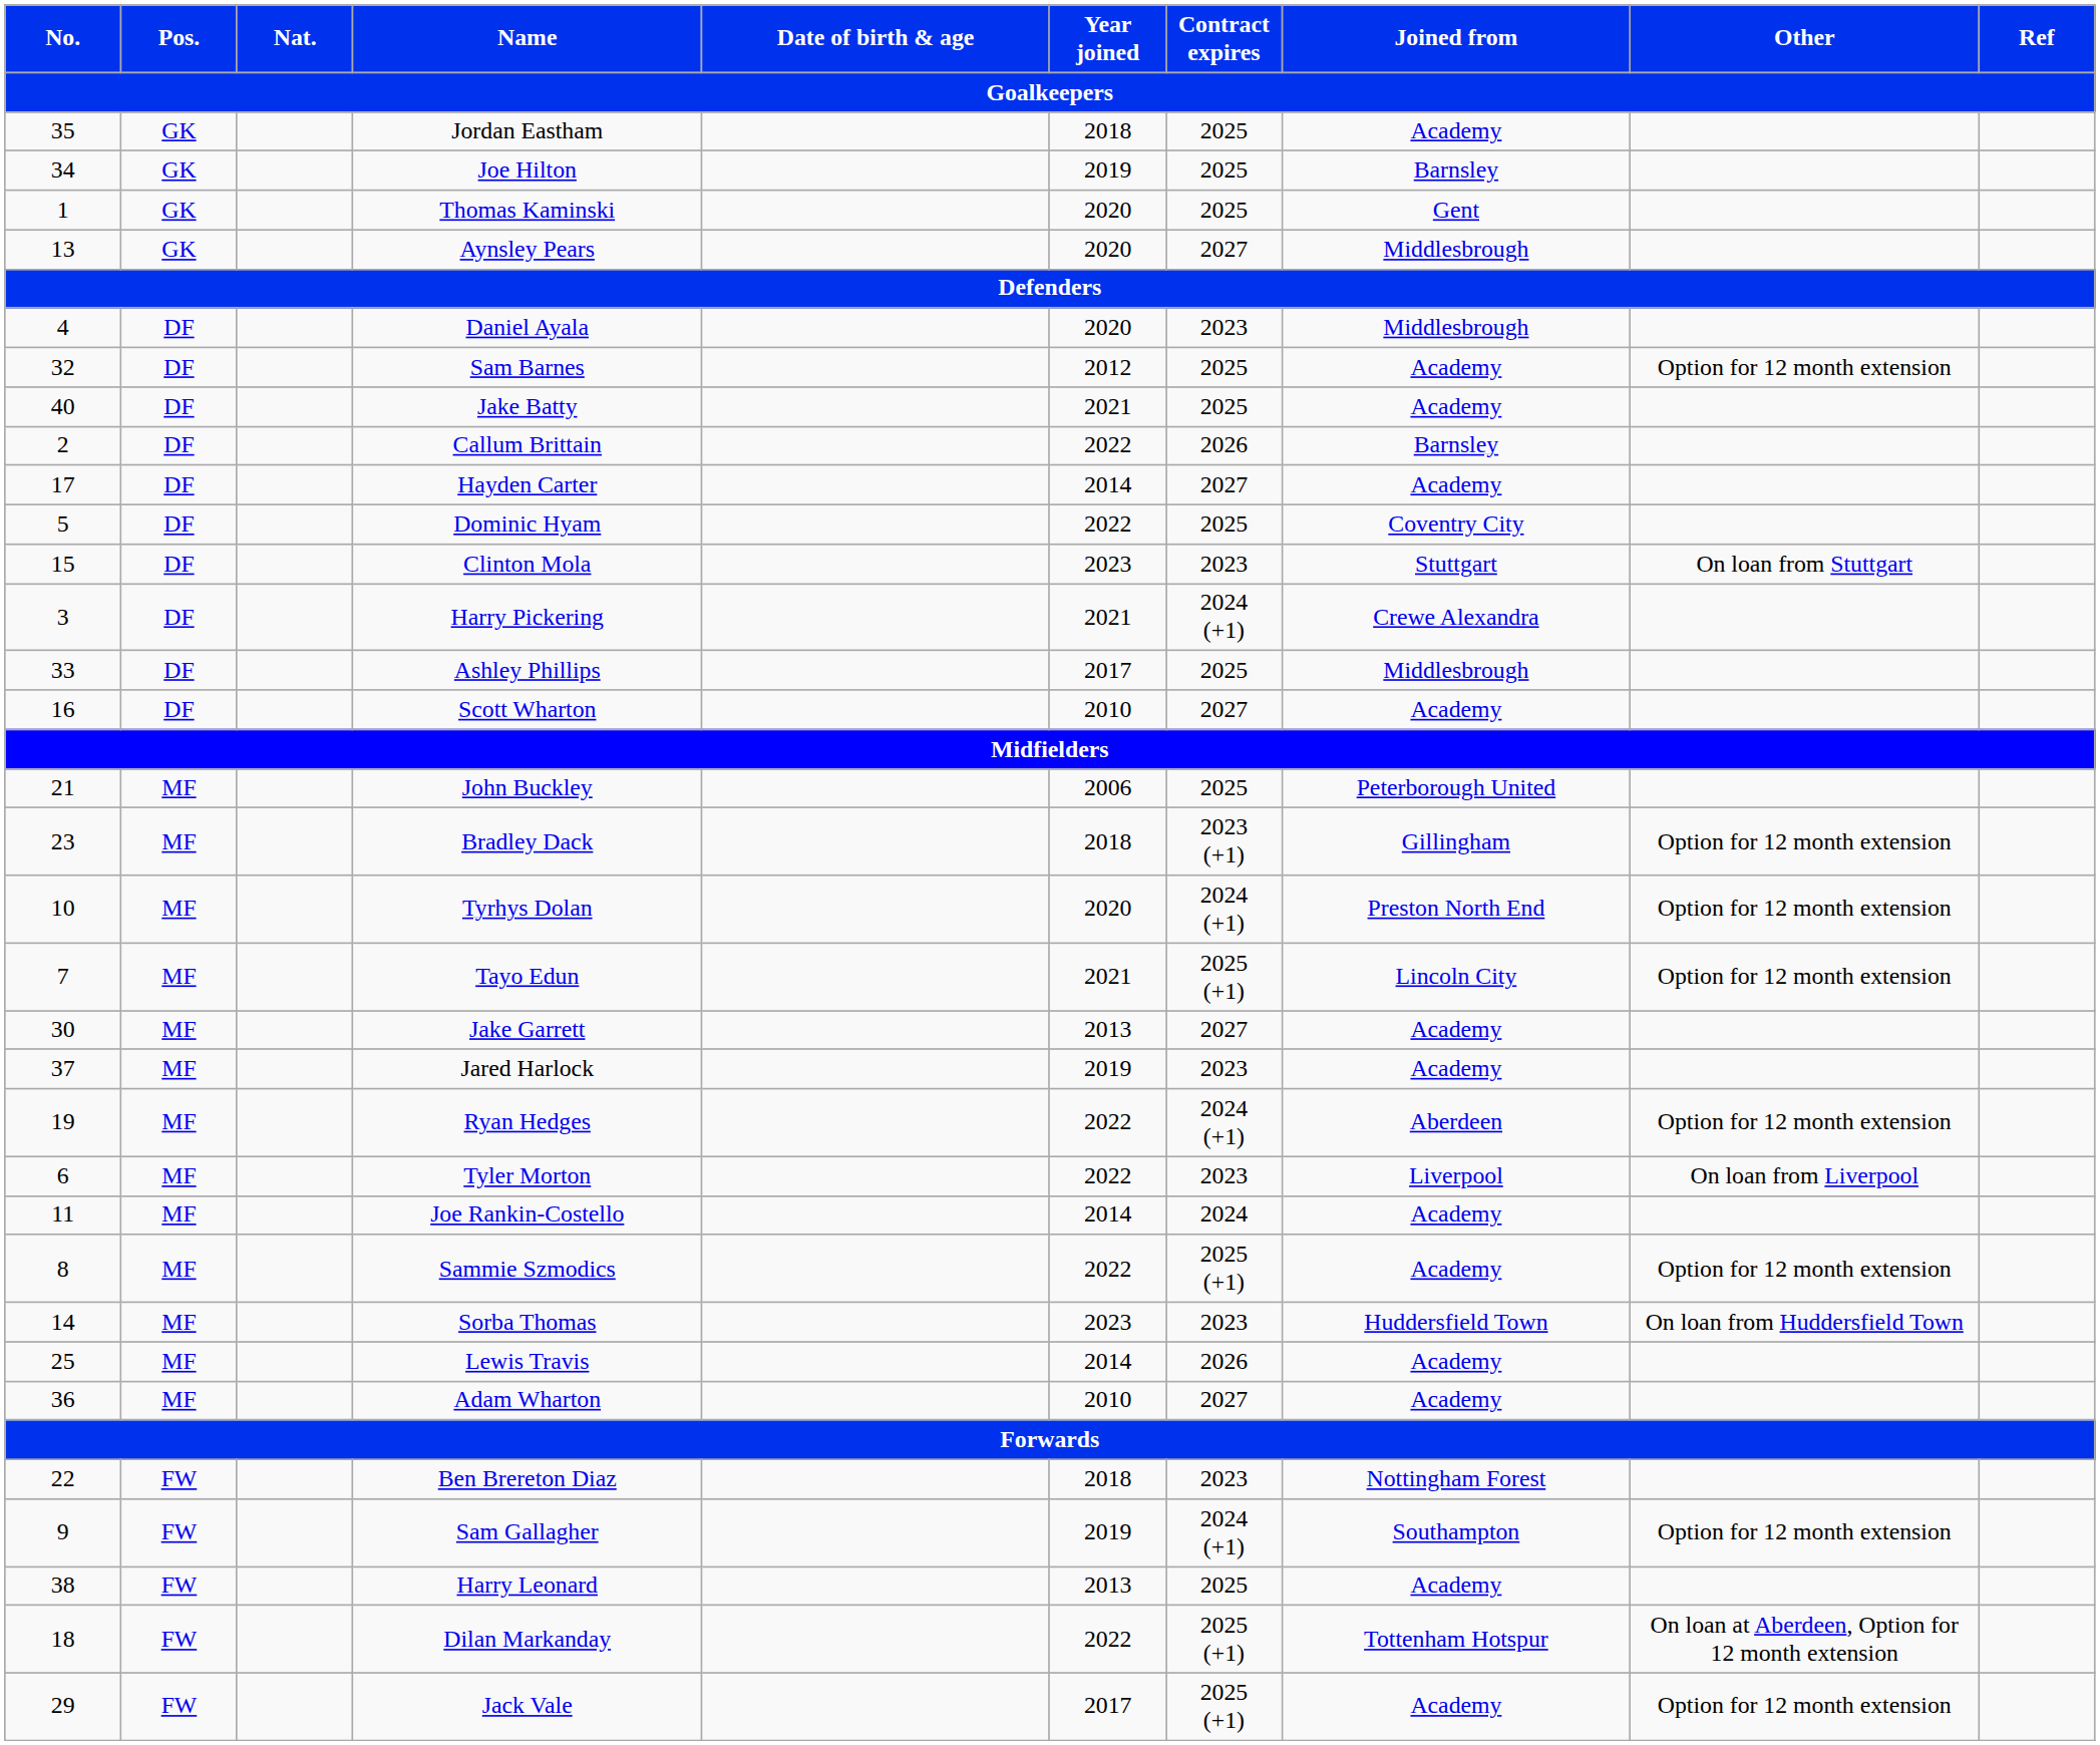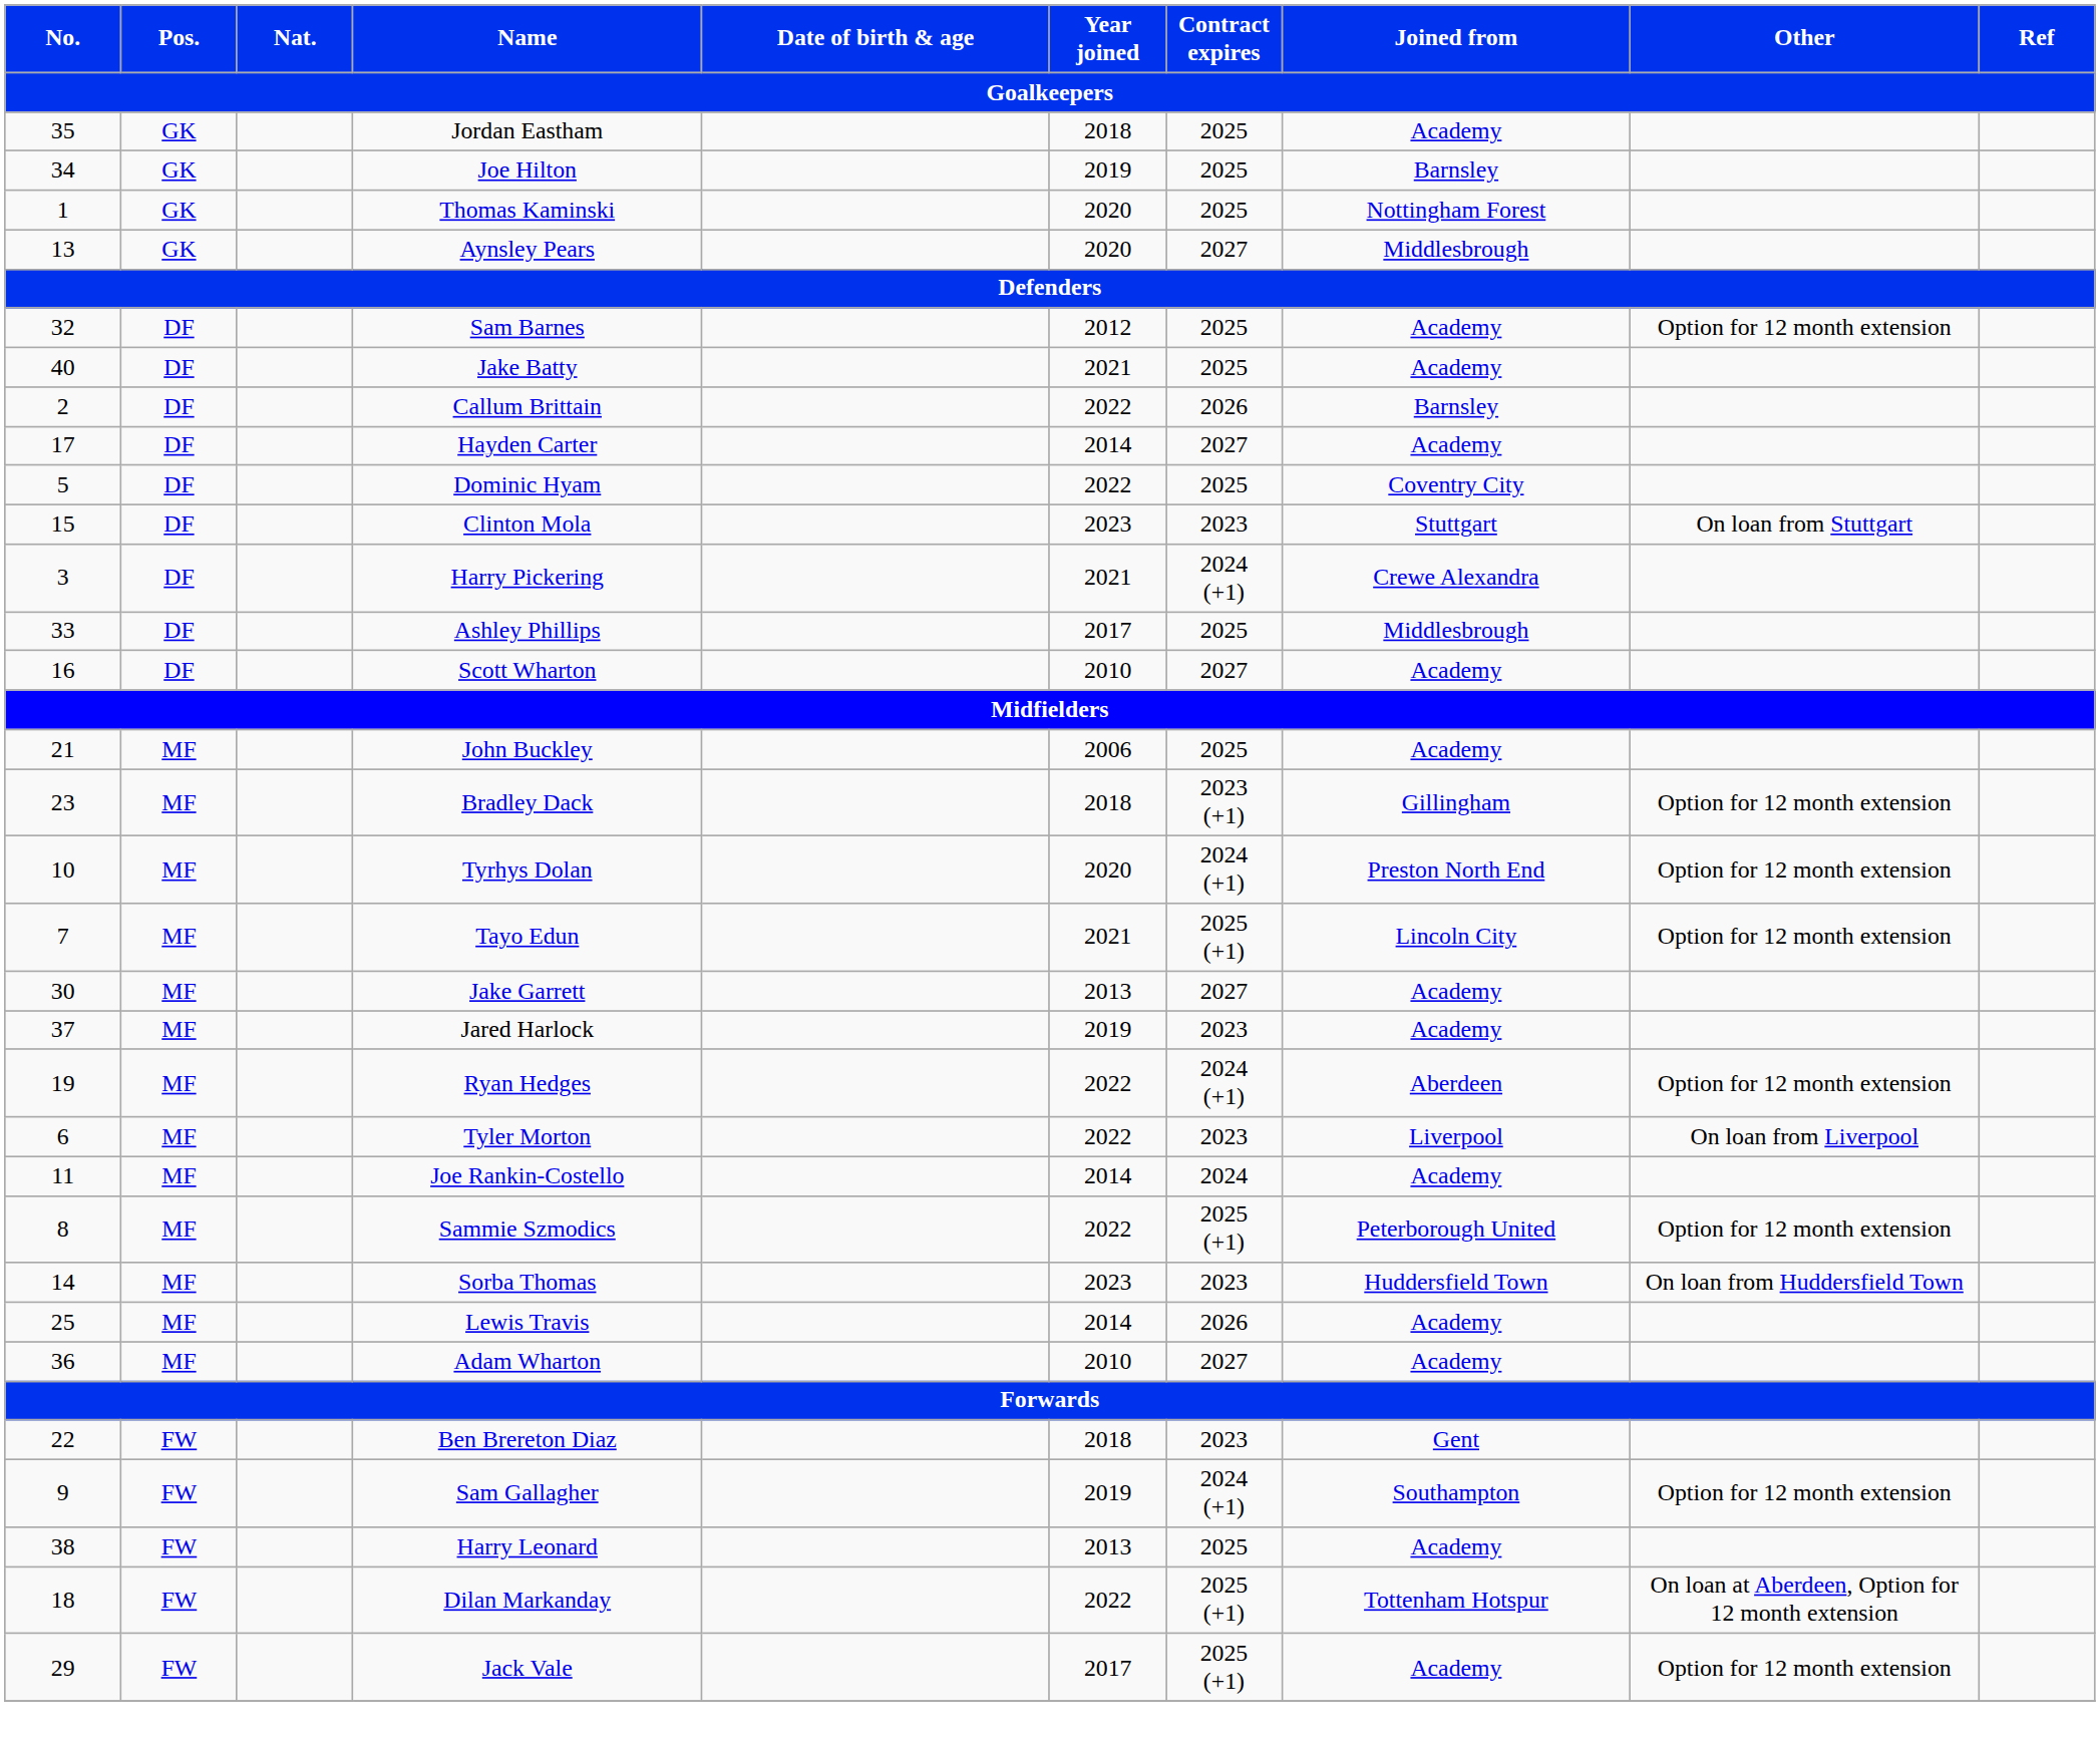Thomas Kaminski | Joined from: Gent -> Nottingham Forest
- row: 4 | DF | Daniel Ayala | 2020 | 2023 | Middlesbrough
John Buckley | Joined from: Peterborough United -> Academy
Sammie Szmodics | Joined from: Academy -> Peterborough United
Ben Brereton Diaz | Joined from: Nottingham Forest -> Gent
